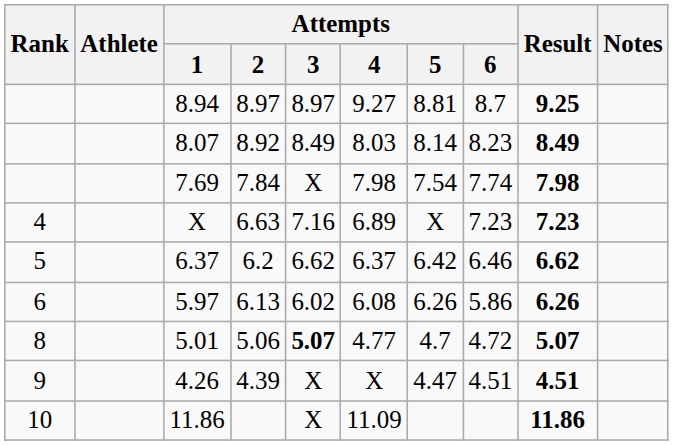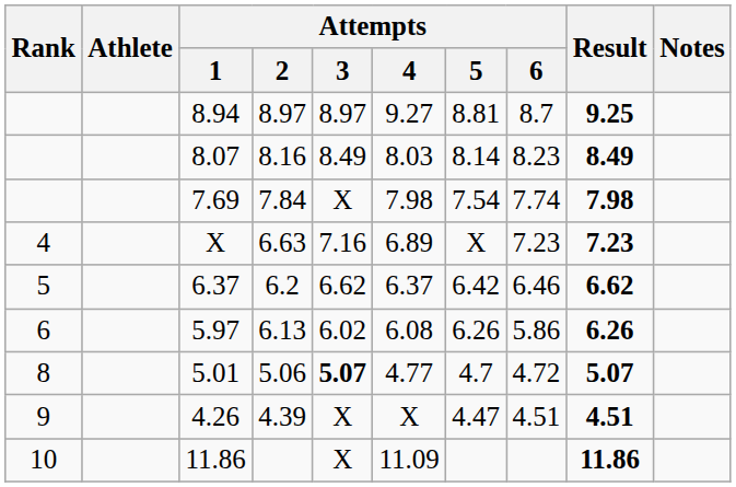8.07 | Attempts / 2: 8.92 -> 8.16
